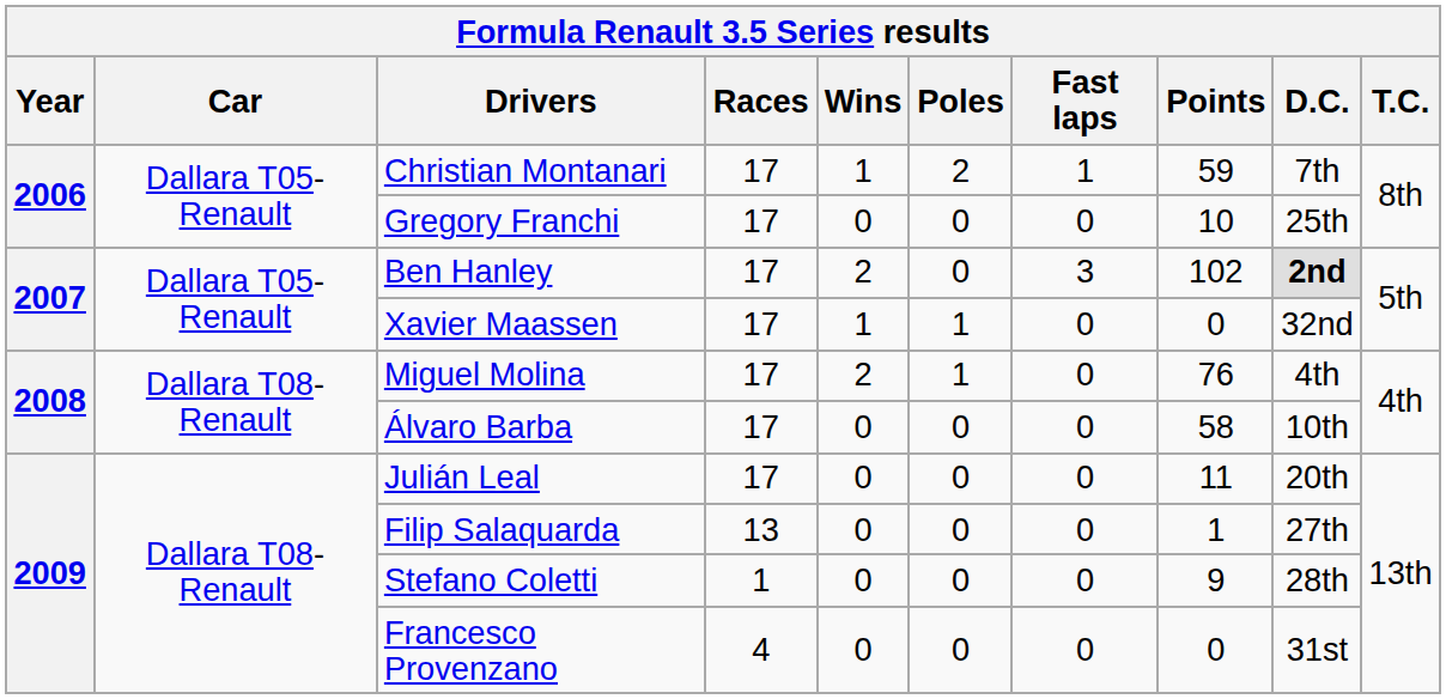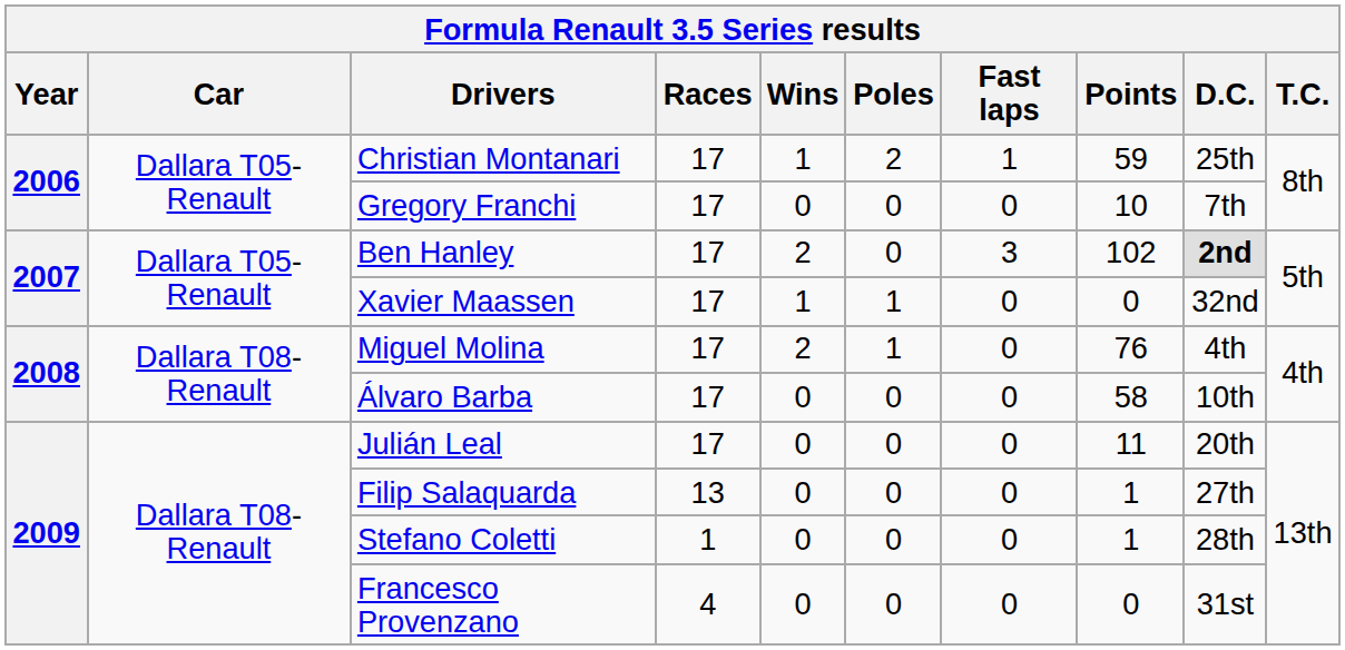Christian Montanari | D.C.: 7th -> 25th
Gregory Franchi | D.C.: 25th -> 7th
Stefano Coletti | Points: 9 -> 1
